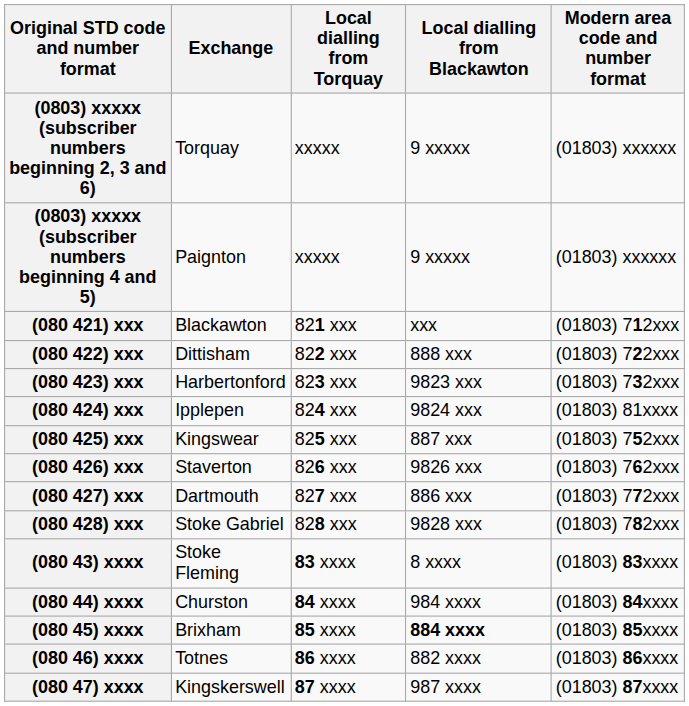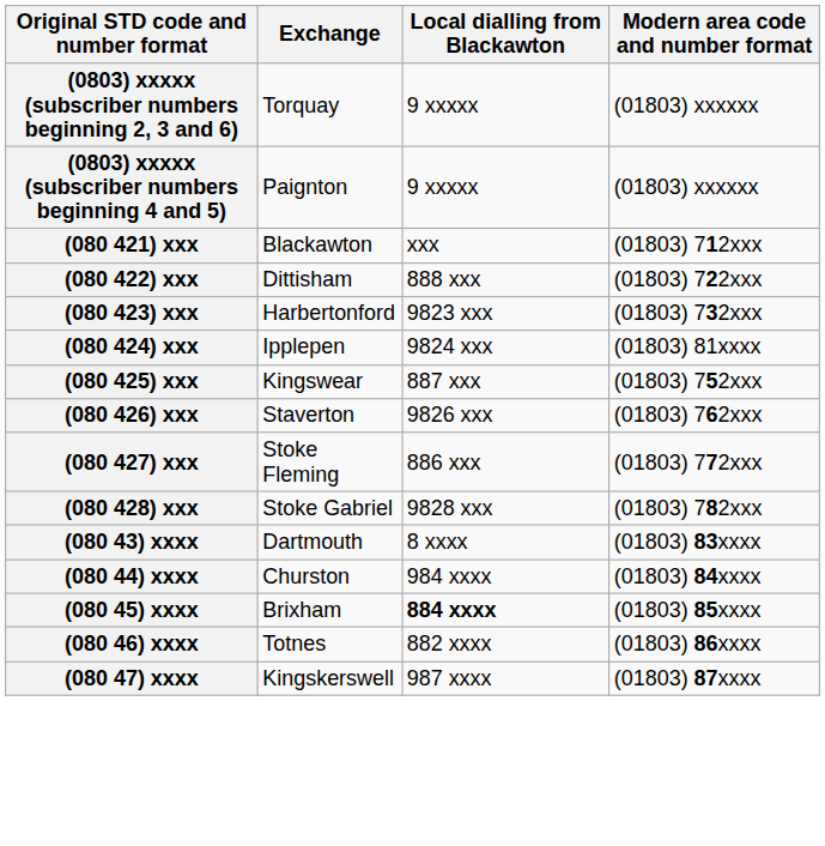- column: Local dialling from Torquay | xxxxx | xxxxx | 821 xxx | 822 xxx | 823 xxx | 824 xxx | 825 xxx | 826 xxx | 827 xxx | 828 xxx | 83 xxxx | 84 xxxx | 85 xxxx | 86 xxxx | 87 xxxx
(080 427) xxx | Exchange: Dartmouth -> Stoke Fleming
(080 43) xxxx | Exchange: Stoke Fleming -> Dartmouth
